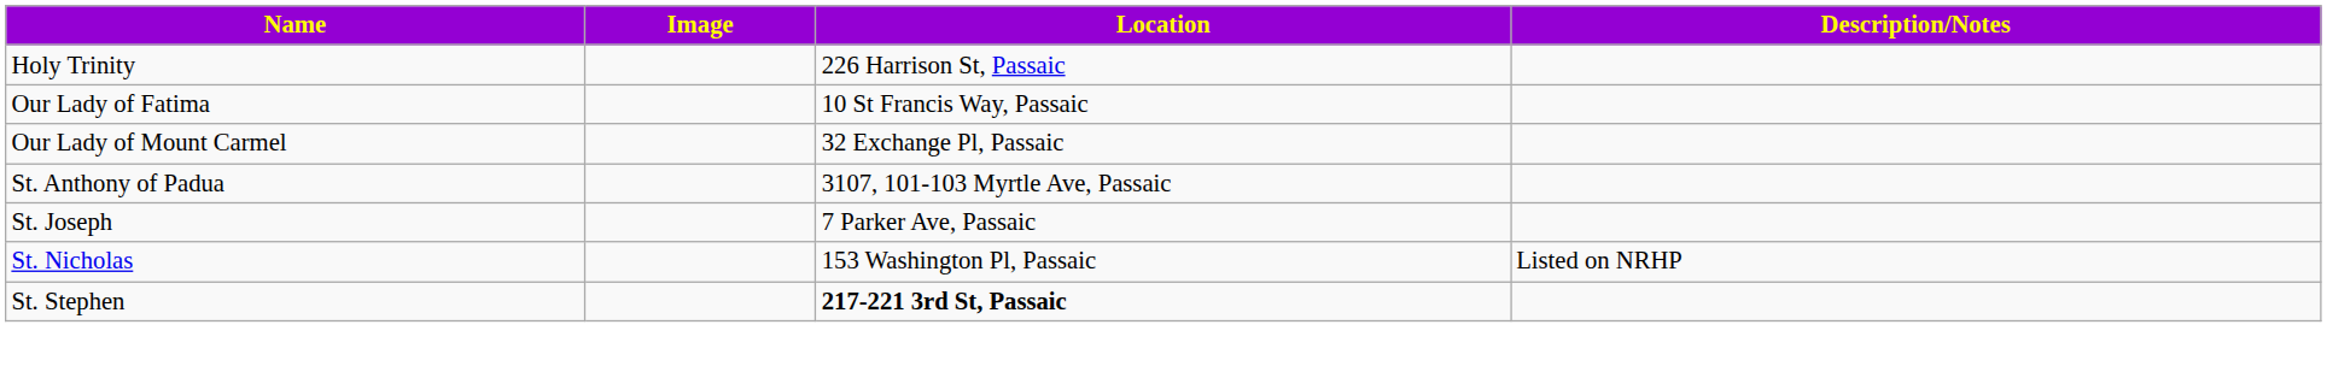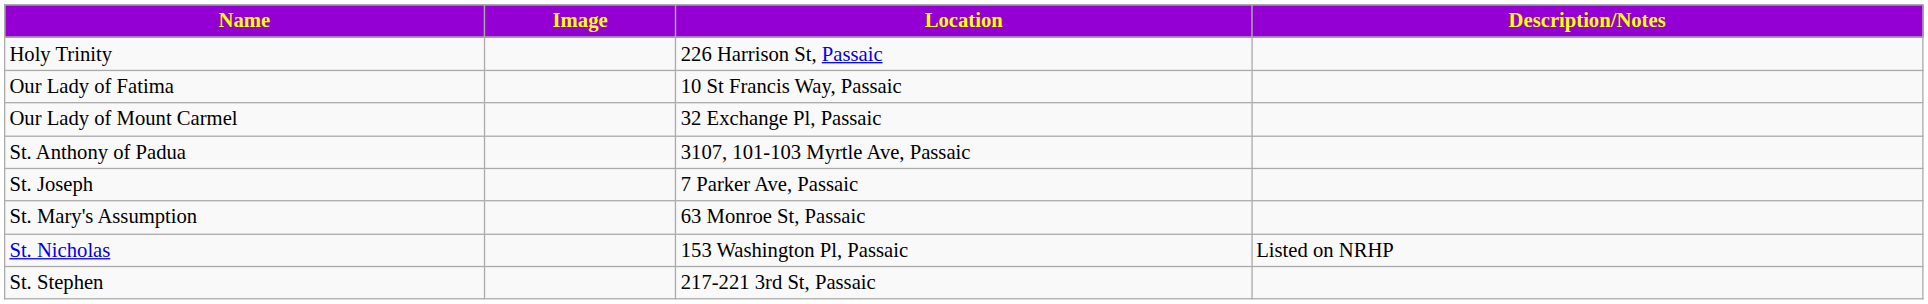+ row: St. Mary's Assumption | 63 Monroe St, Passaic
St. Stephen | Location: bold -> normal
